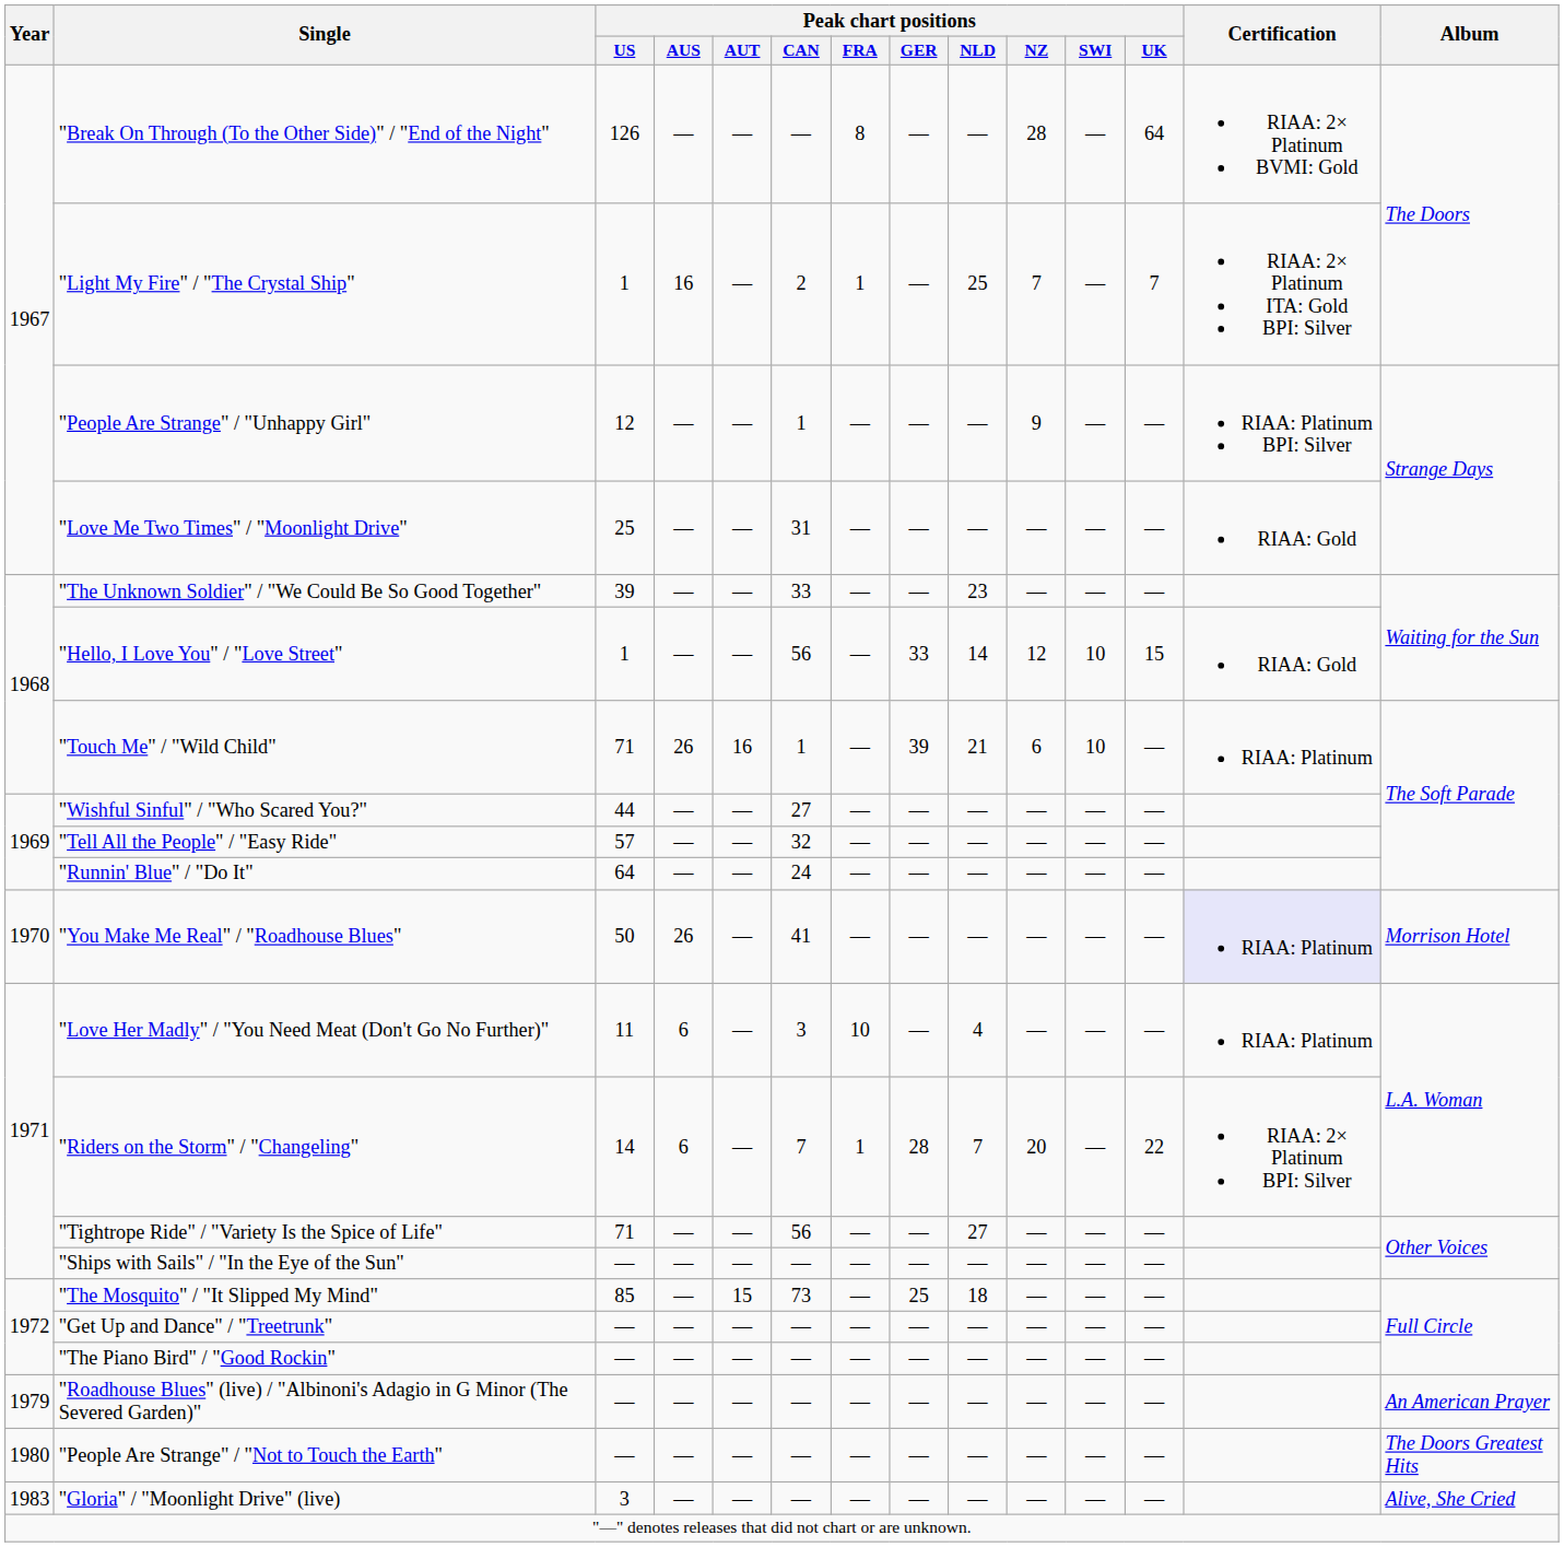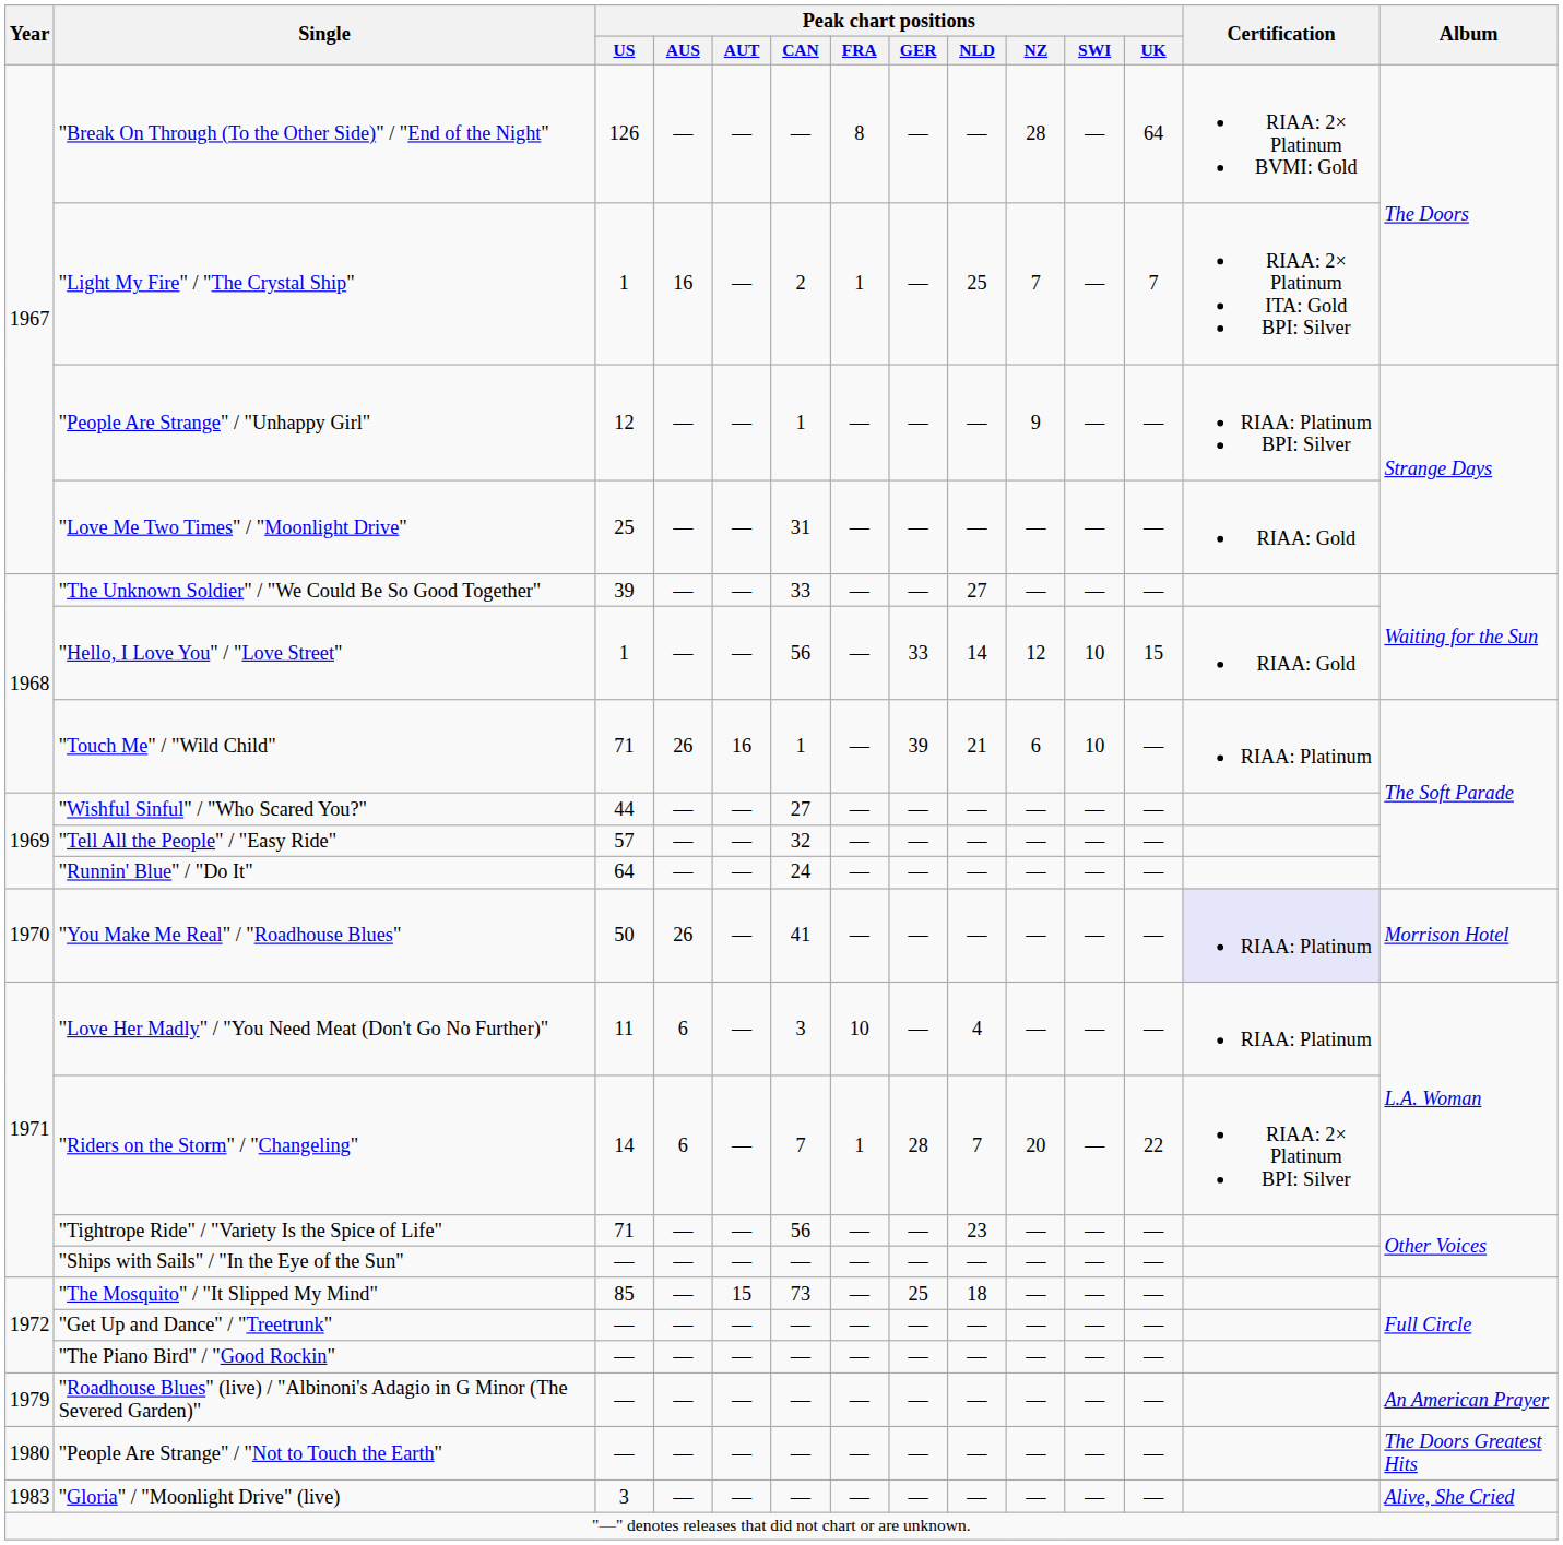"The Unknown Soldier" / "We Could Be So Good Together" | Peak chart positions / NLD: 23 -> 27
"Tightrope Ride" / "Variety Is the Spice of Life" | Peak chart positions / NLD: 27 -> 23
